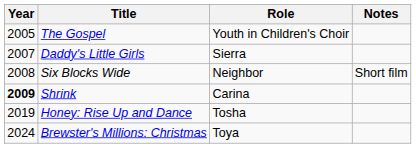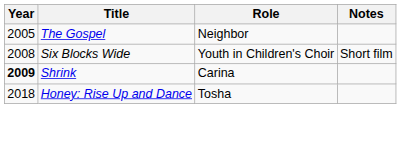The Gospel | Role: Youth in Children's Choir -> Neighbor
- row: 2007 | Daddy's Little Girls | Sierra
Six Blocks Wide | Role: Neighbor -> Youth in Children's Choir
Honey: Rise Up and Dance | Year: 2019 -> 2018
- row: 2024 | Brewster's Millions: Christmas | Toya
